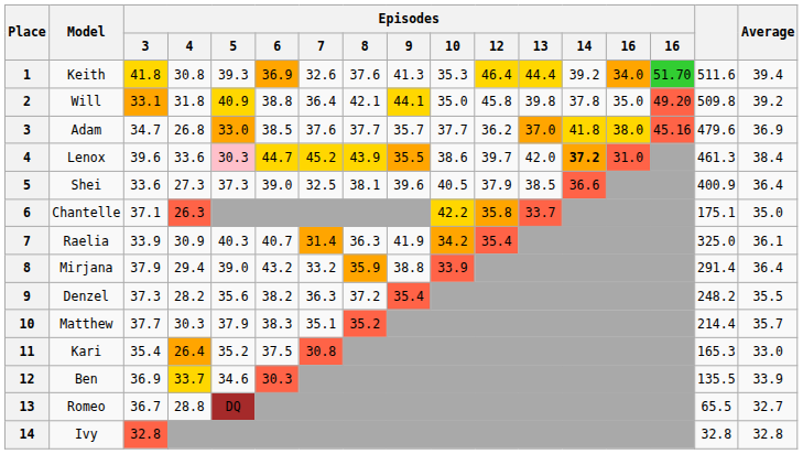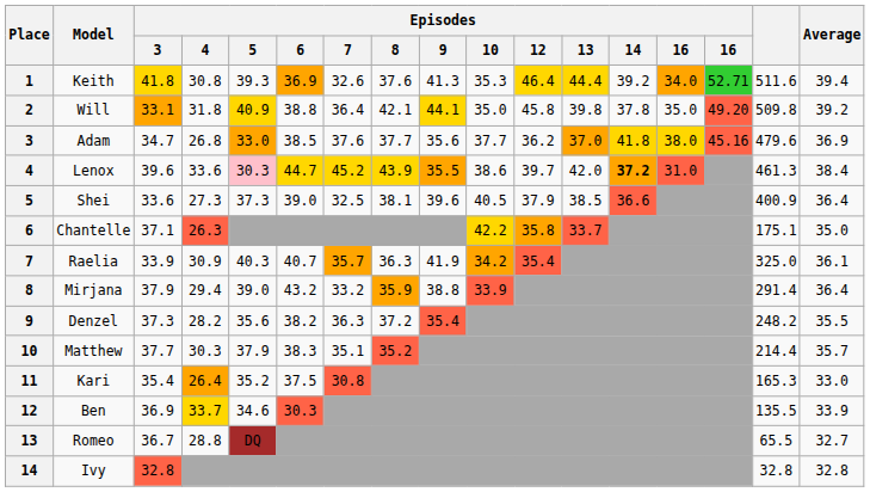Keith | column 15: 51.70 -> 52.71
Adam | Episodes / 9: 35.7 -> 35.6
Raelia | Episodes / 7: 31.4 -> 35.7
